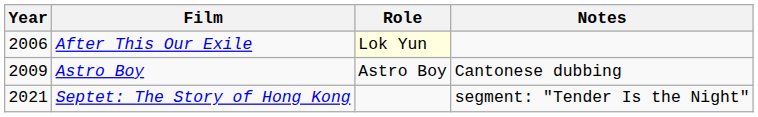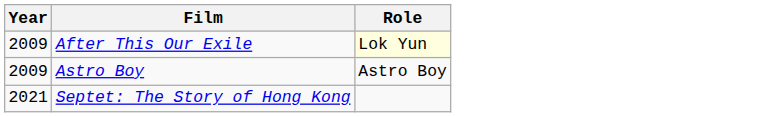- column: Notes | Cantonese dubbing | segment: "Tender Is the Night"
After This Our Exile | Year: 2006 -> 2009
